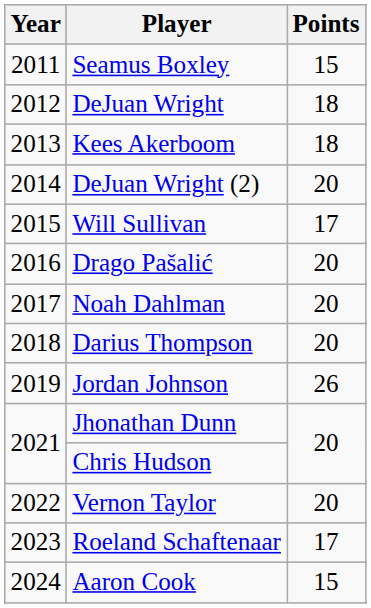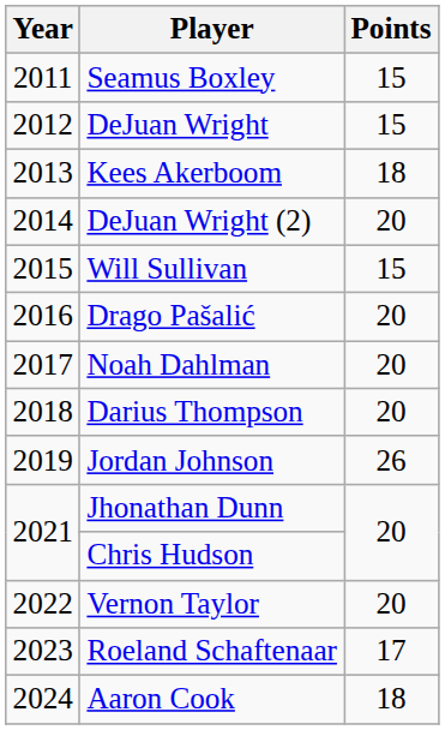DeJuan Wright | Points: 18 -> 15
Will Sullivan | Points: 17 -> 15
Aaron Cook | Points: 15 -> 18
